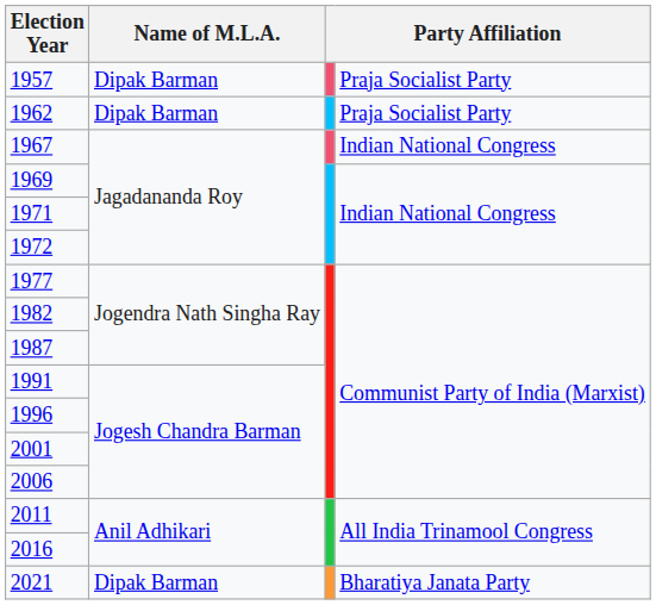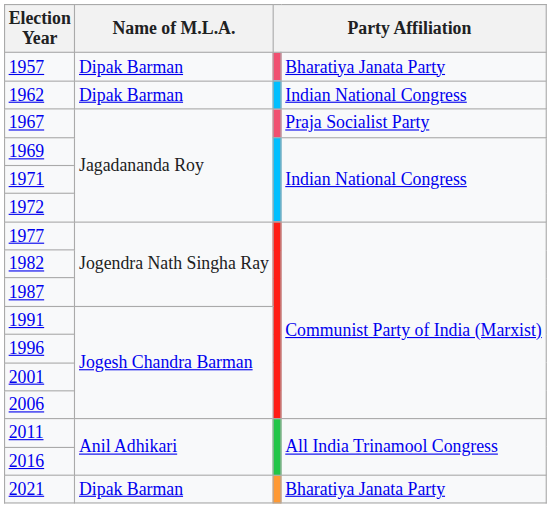1957 | column 4: Praja Socialist Party -> Bharatiya Janata Party
1962 | column 4: Praja Socialist Party -> Indian National Congress
1967 | column 4: Indian National Congress -> Praja Socialist Party
